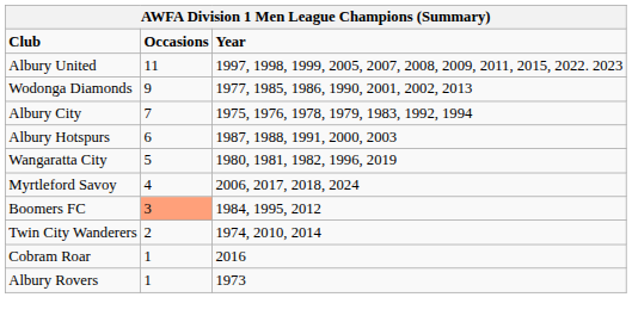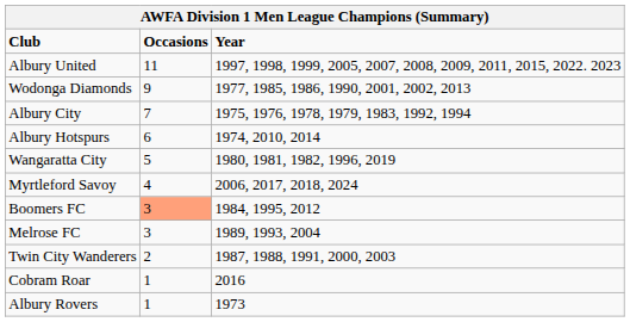Albury Hotspurs | Year: 1987, 1988, 1991, 2000, 2003 -> 1974, 2010, 2014
+ row: Melrose FC | 3 | 1989, 1993, 2004
Twin City Wanderers | Year: 1974, 2010, 2014 -> 1987, 1988, 1991, 2000, 2003
